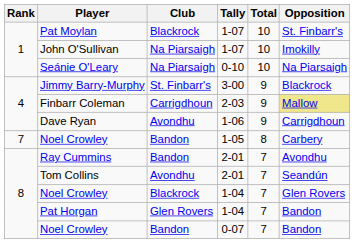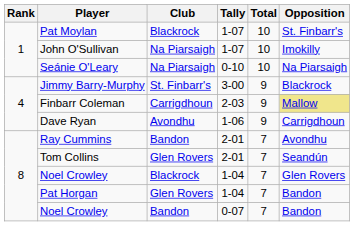- row: 7 | Noel Crowley | Bandon | 1-05 | 8 | Carbery
Tom Collins | Club: Avondhu -> Glen Rovers
